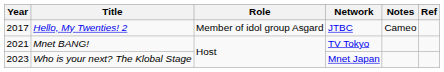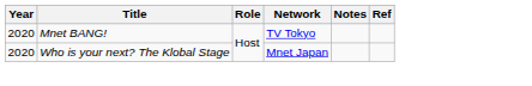- row: 2017 | Hello, My Twenties! 2 | Member of idol group Asgard | JTBC | Cameo
Mnet BANG! | Year: 2021 -> 2020
Who is your next? The Klobal Stage | Year: 2023 -> 2020
